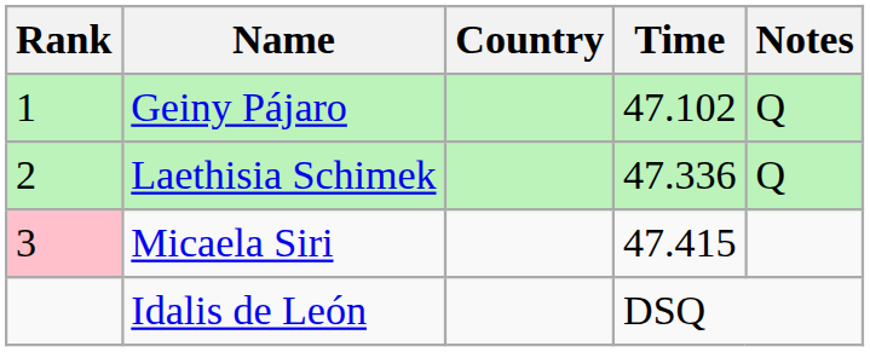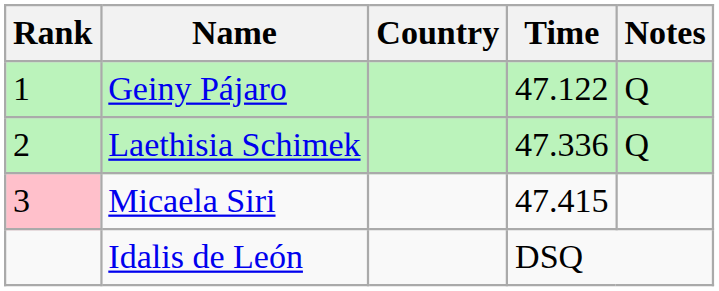Geiny Pájaro | Time: 47.102 -> 47.122
